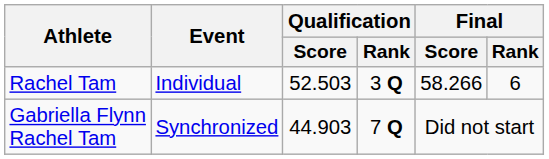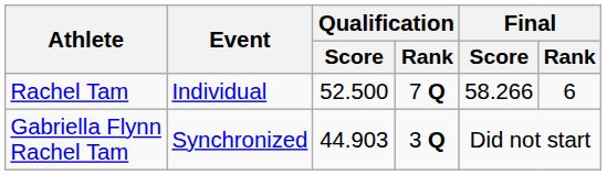Rachel Tam | Qualification / Score: 52.503 -> 52.500
Rachel Tam | Qualification / Rank: 3 Q -> 7 Q
Gabriella Flynn Rachel Tam | Qualification / Rank: 7 Q -> 3 Q
